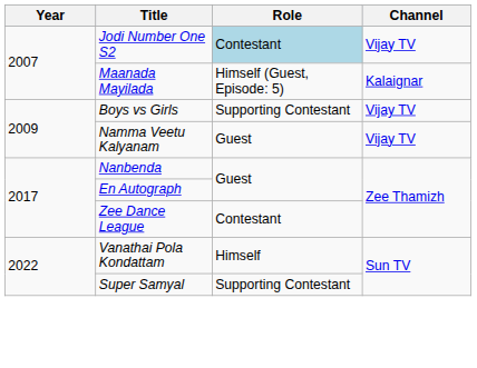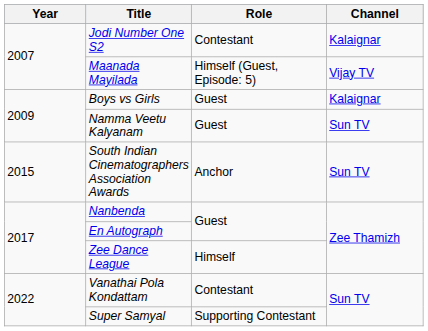Jodi Number One S2 | Role: lightblue background -> no background
Jodi Number One S2 | Channel: Vijay TV -> Kalaignar
Maanada Mayilada | Channel: Kalaignar -> Vijay TV
Boys vs Girls | Role: Supporting Contestant -> Guest
Boys vs Girls | Channel: Vijay TV -> Kalaignar
Namma Veetu Kalyanam | Channel: Vijay TV -> Sun TV
+ row: 2015 | South Indian Cinematographers Association Awards | Anchor | Sun TV
Zee Dance League | Role: Contestant -> Himself
Vanathai Pola Kondattam | Role: Himself -> Contestant
